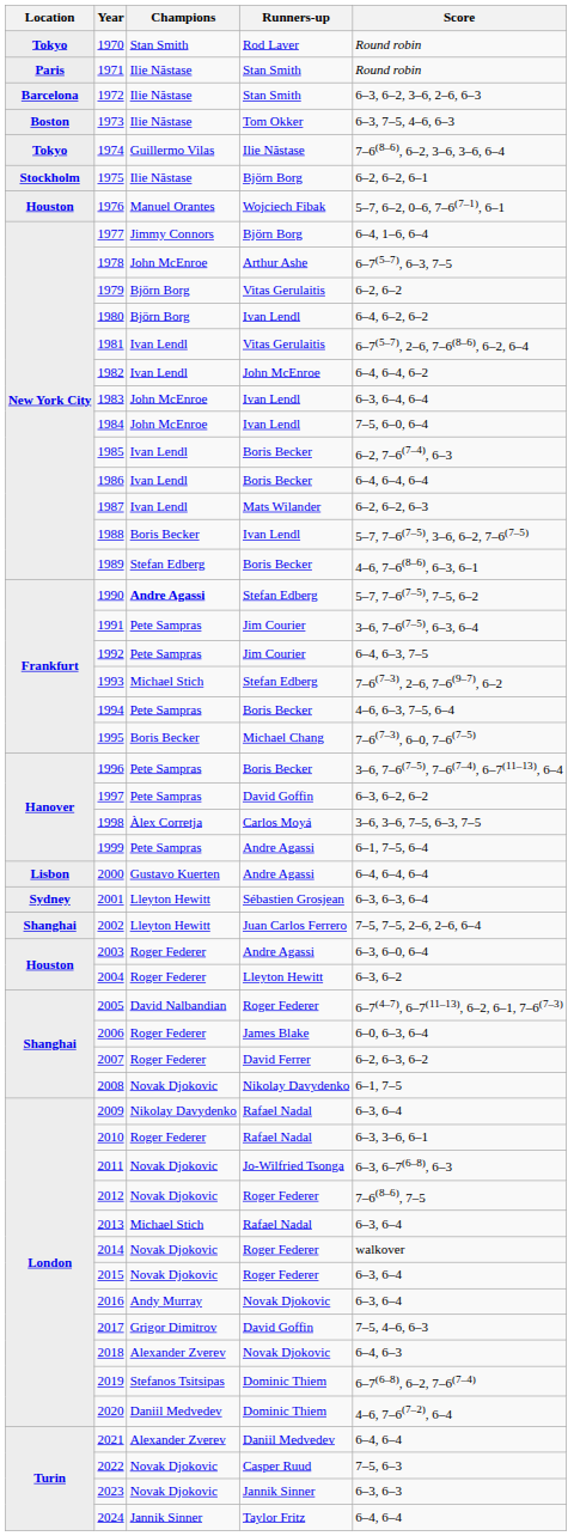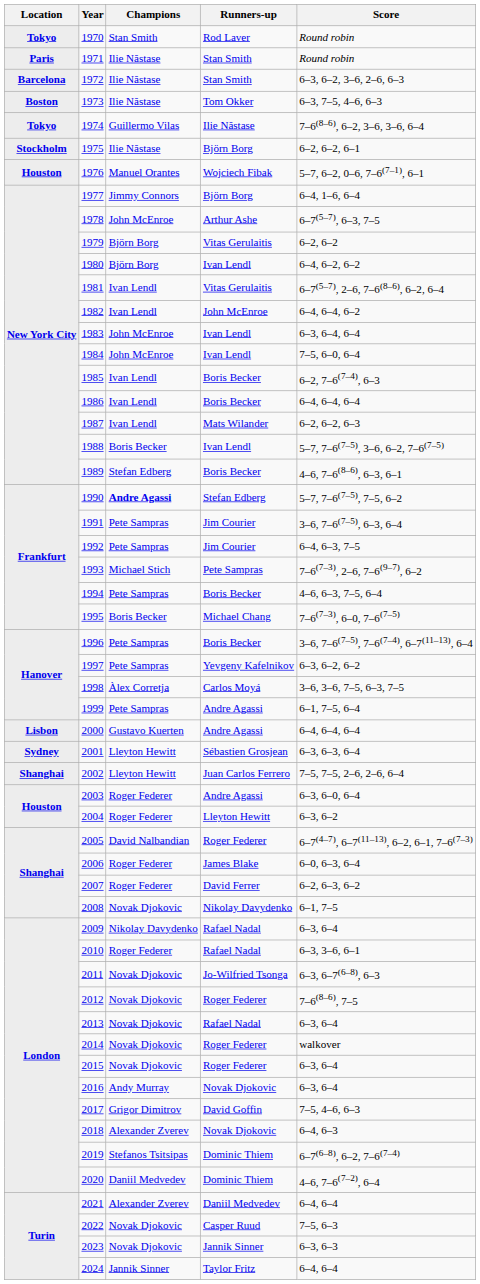1993 | Runners-up: Stefan Edberg -> Pete Sampras
1997 | Runners-up: David Goffin -> Yevgeny Kafelnikov
2013 | Champions: Michael Stich -> Novak Djokovic
